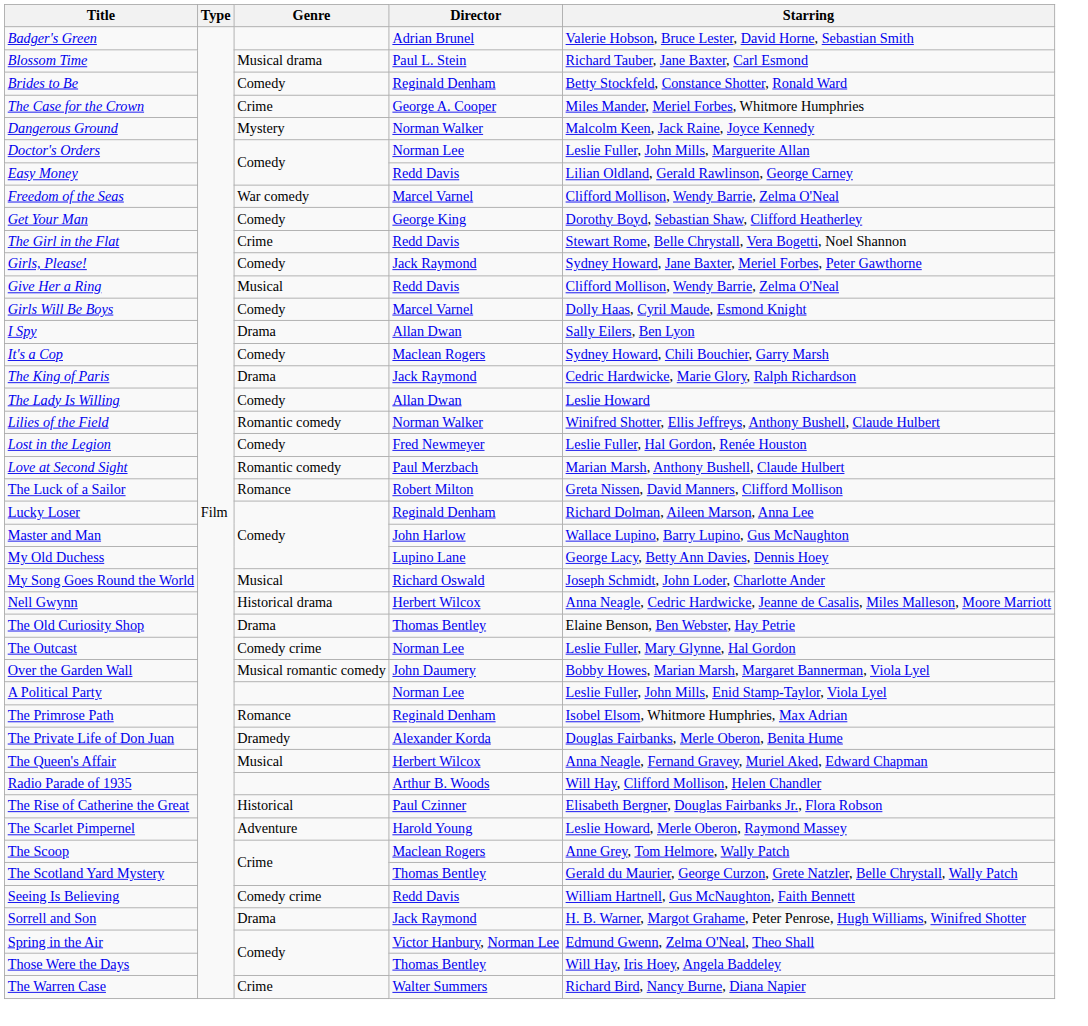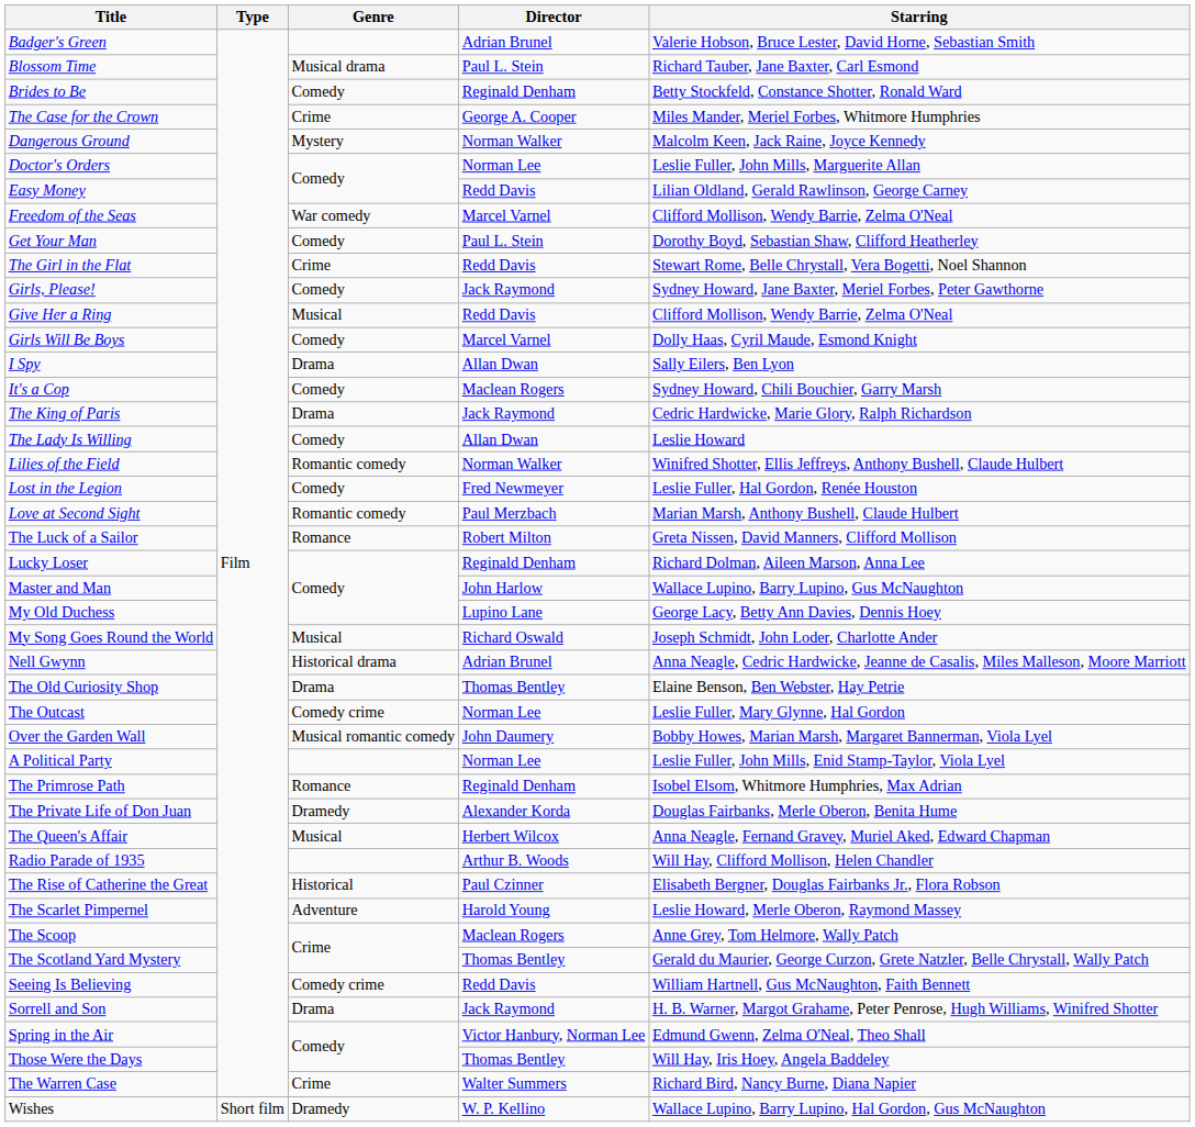Get Your Man | Director: George King -> Paul L. Stein
Nell Gwynn | Director: Herbert Wilcox -> Adrian Brunel
+ row: Wishes | Short film | Dramedy | W. P. Kellino | Wallace Lupino, Barry Lupino, Hal Gordon, Gus McNaughton
